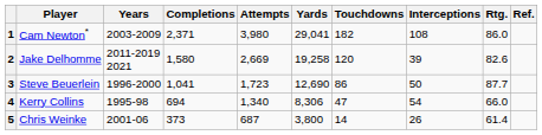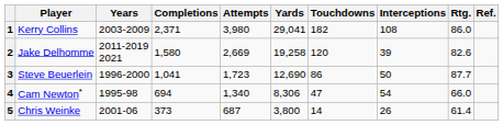1 | Player: Cam Newton* -> Kerry Collins
4 | Player: Kerry Collins -> Cam Newton*
